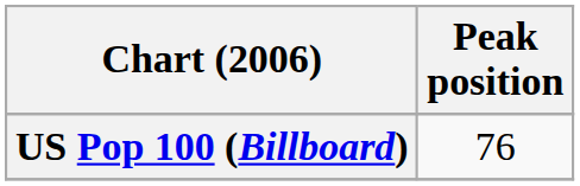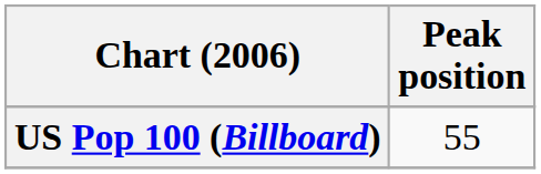US Pop 100 (Billboard) | Peak position: 76 -> 55
